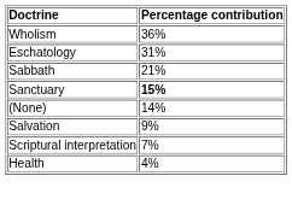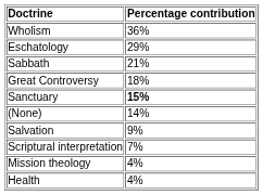Eschatology | Percentage contribution: 31% -> 29%
+ row: Great Controversy | 18%
+ row: Mission theology | 4%
